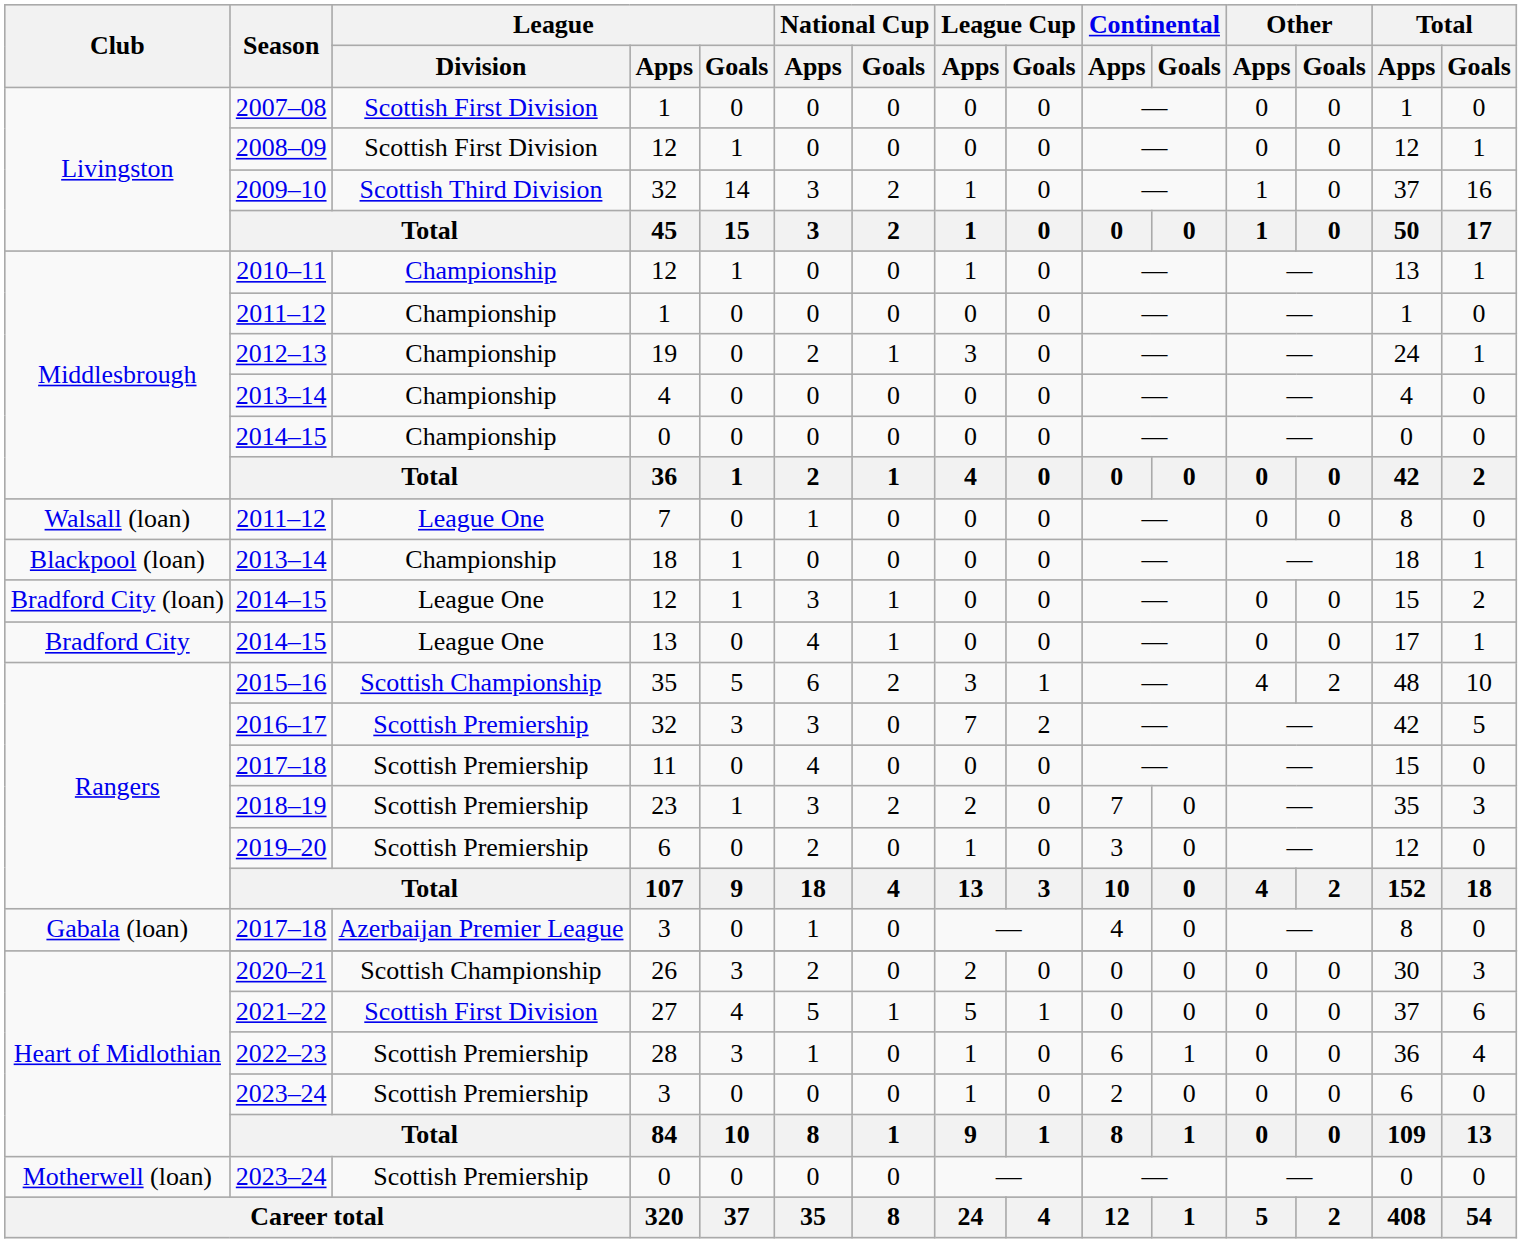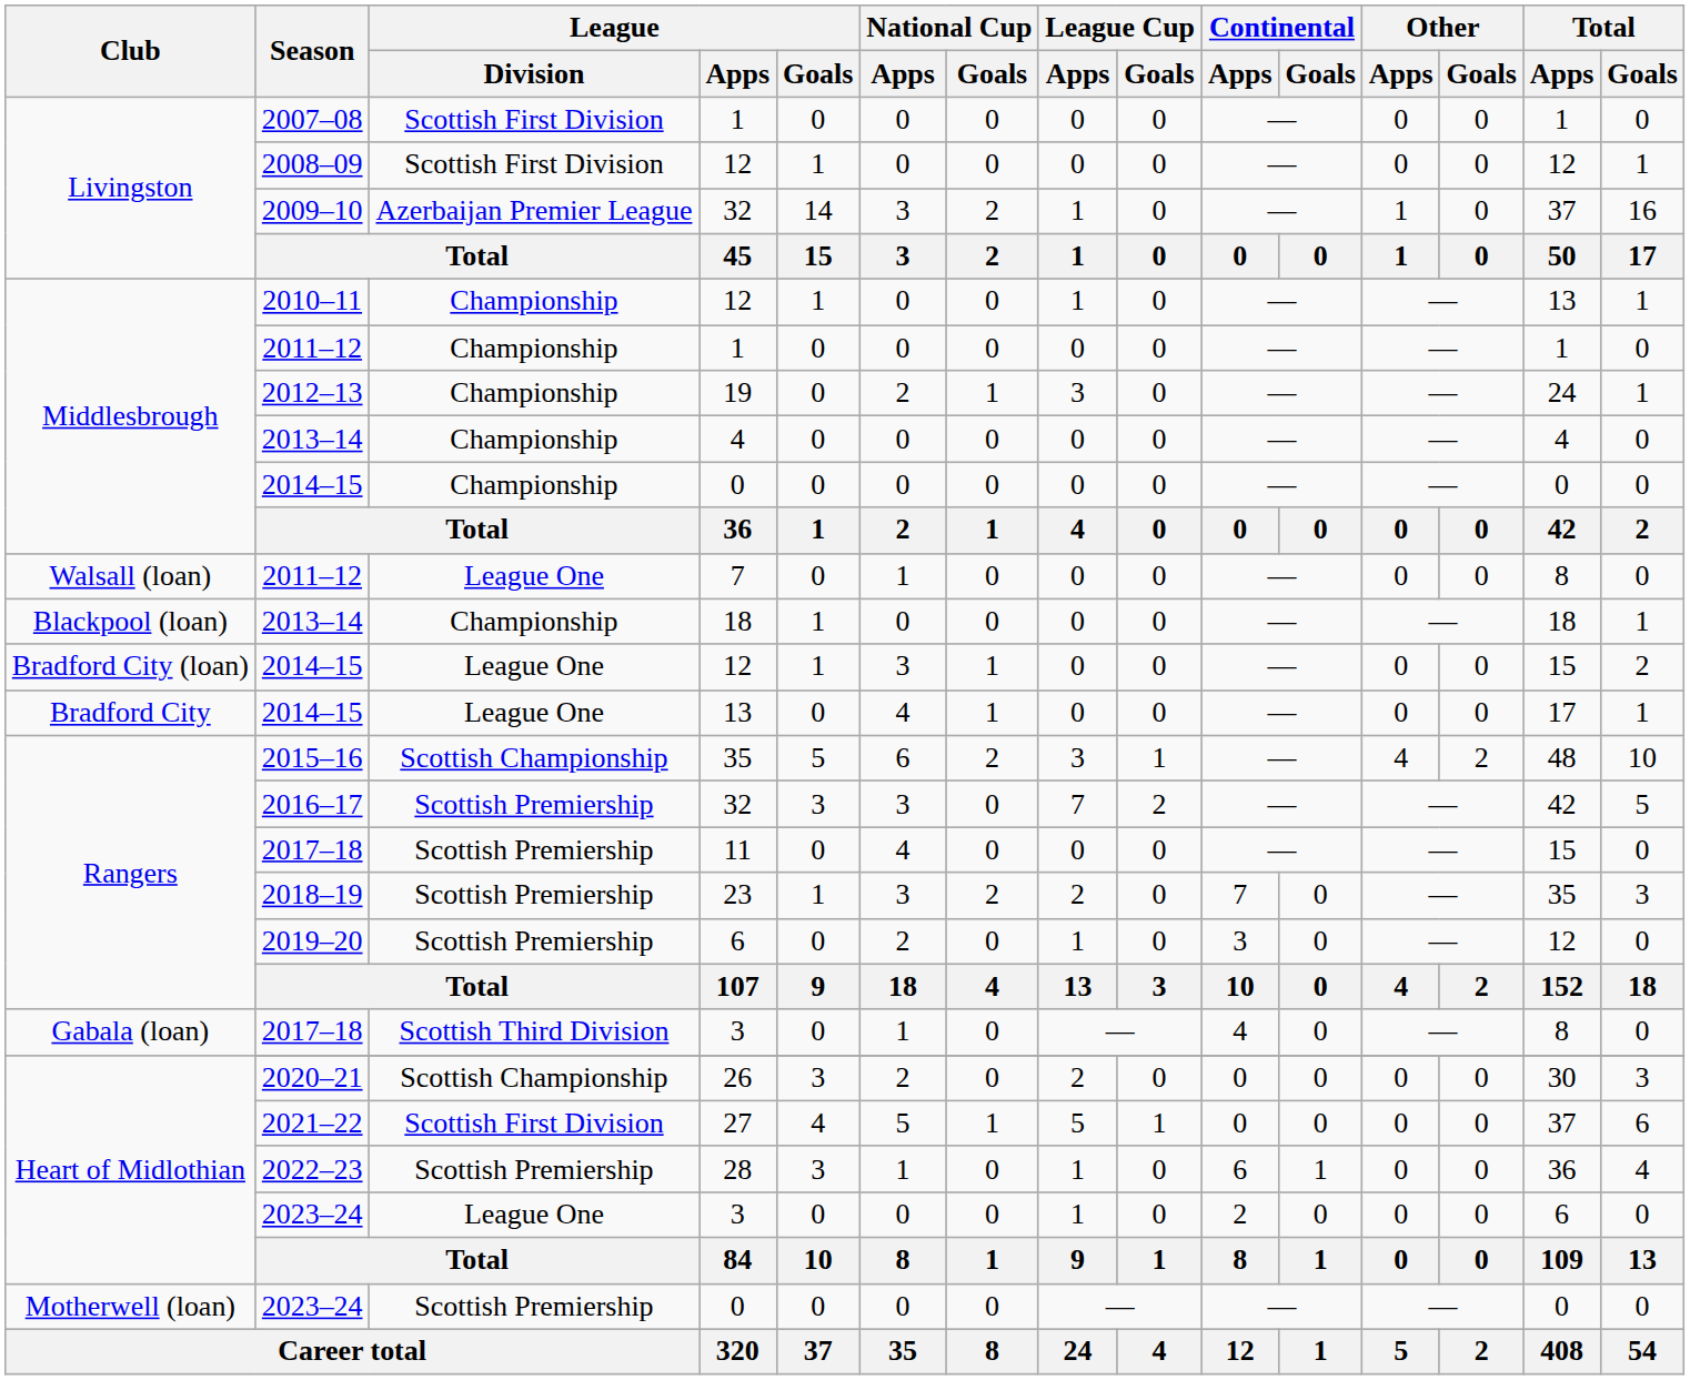2009–10 | League / Division: Scottish Third Division -> Azerbaijan Premier League
2017–18 / 3 | League / Division: Azerbaijan Premier League -> Scottish Third Division
2023–24 / 3 | League / Division: Scottish Premiership -> League One
